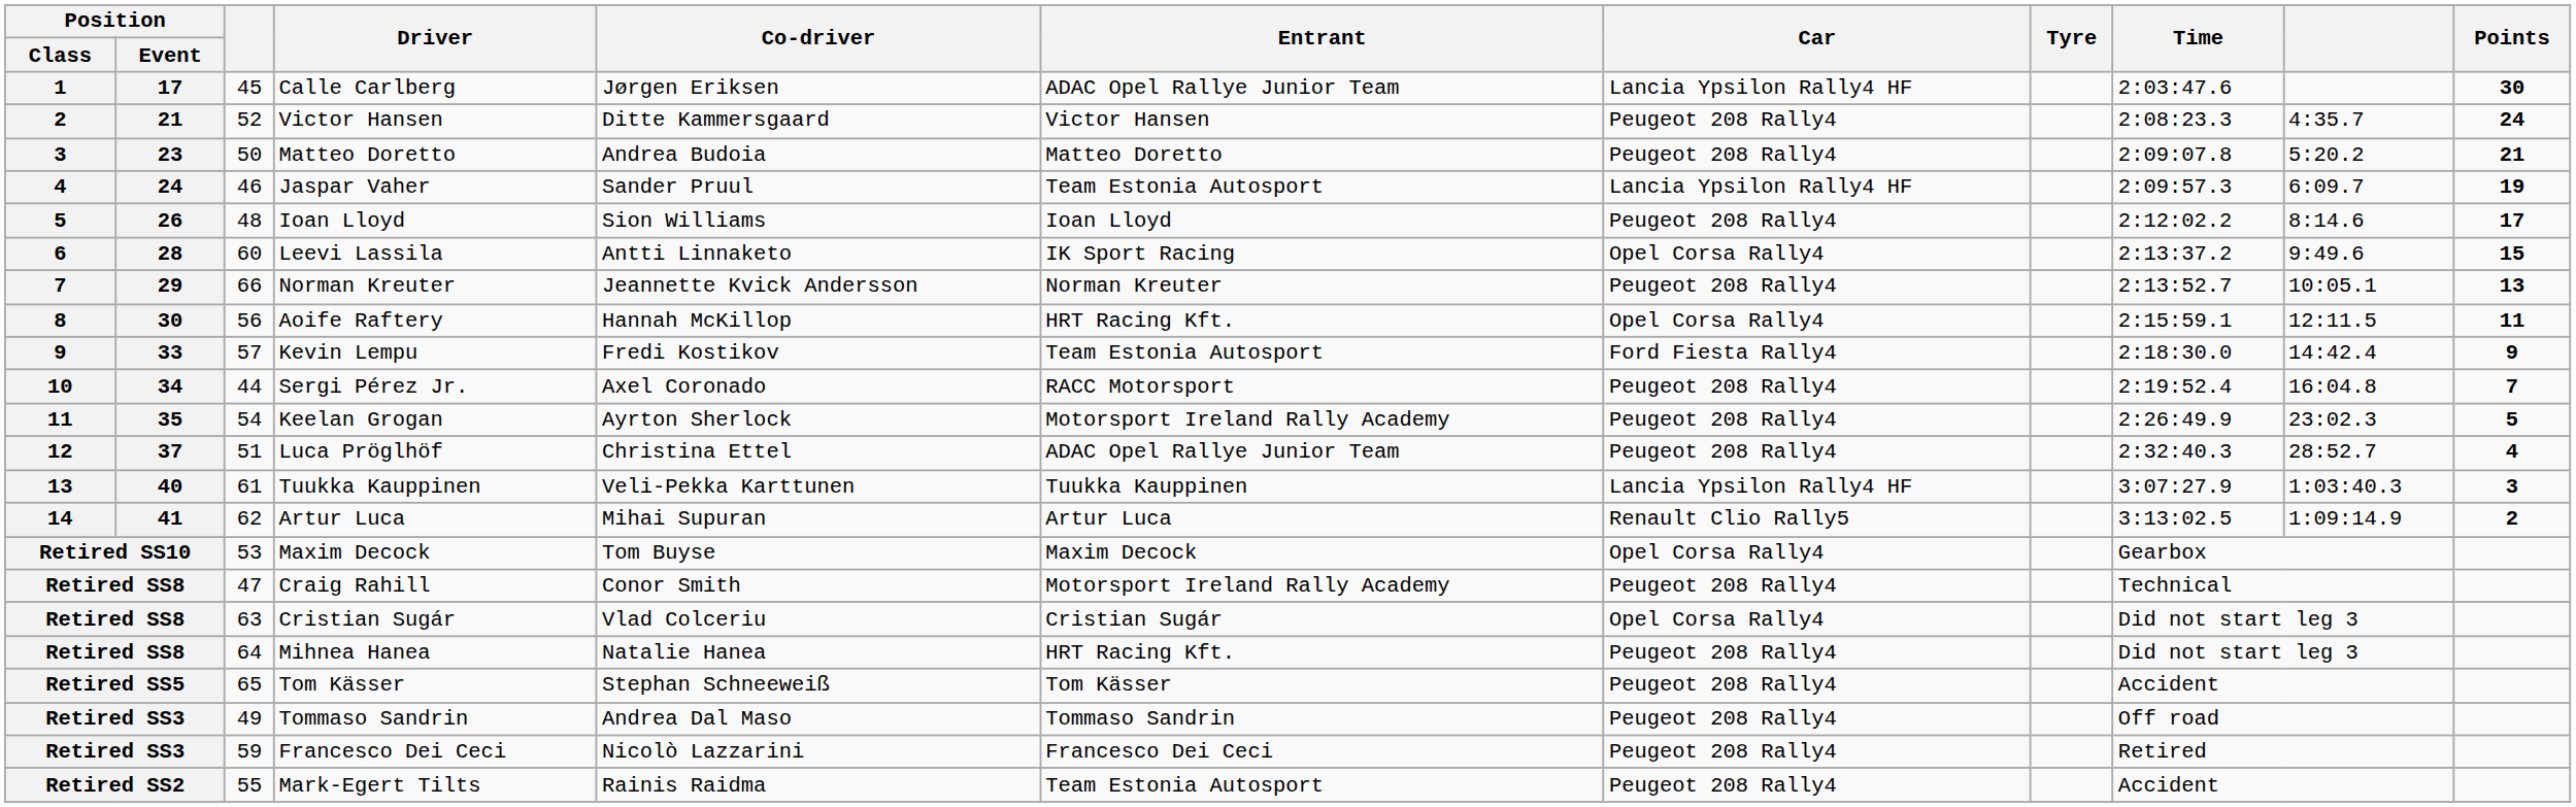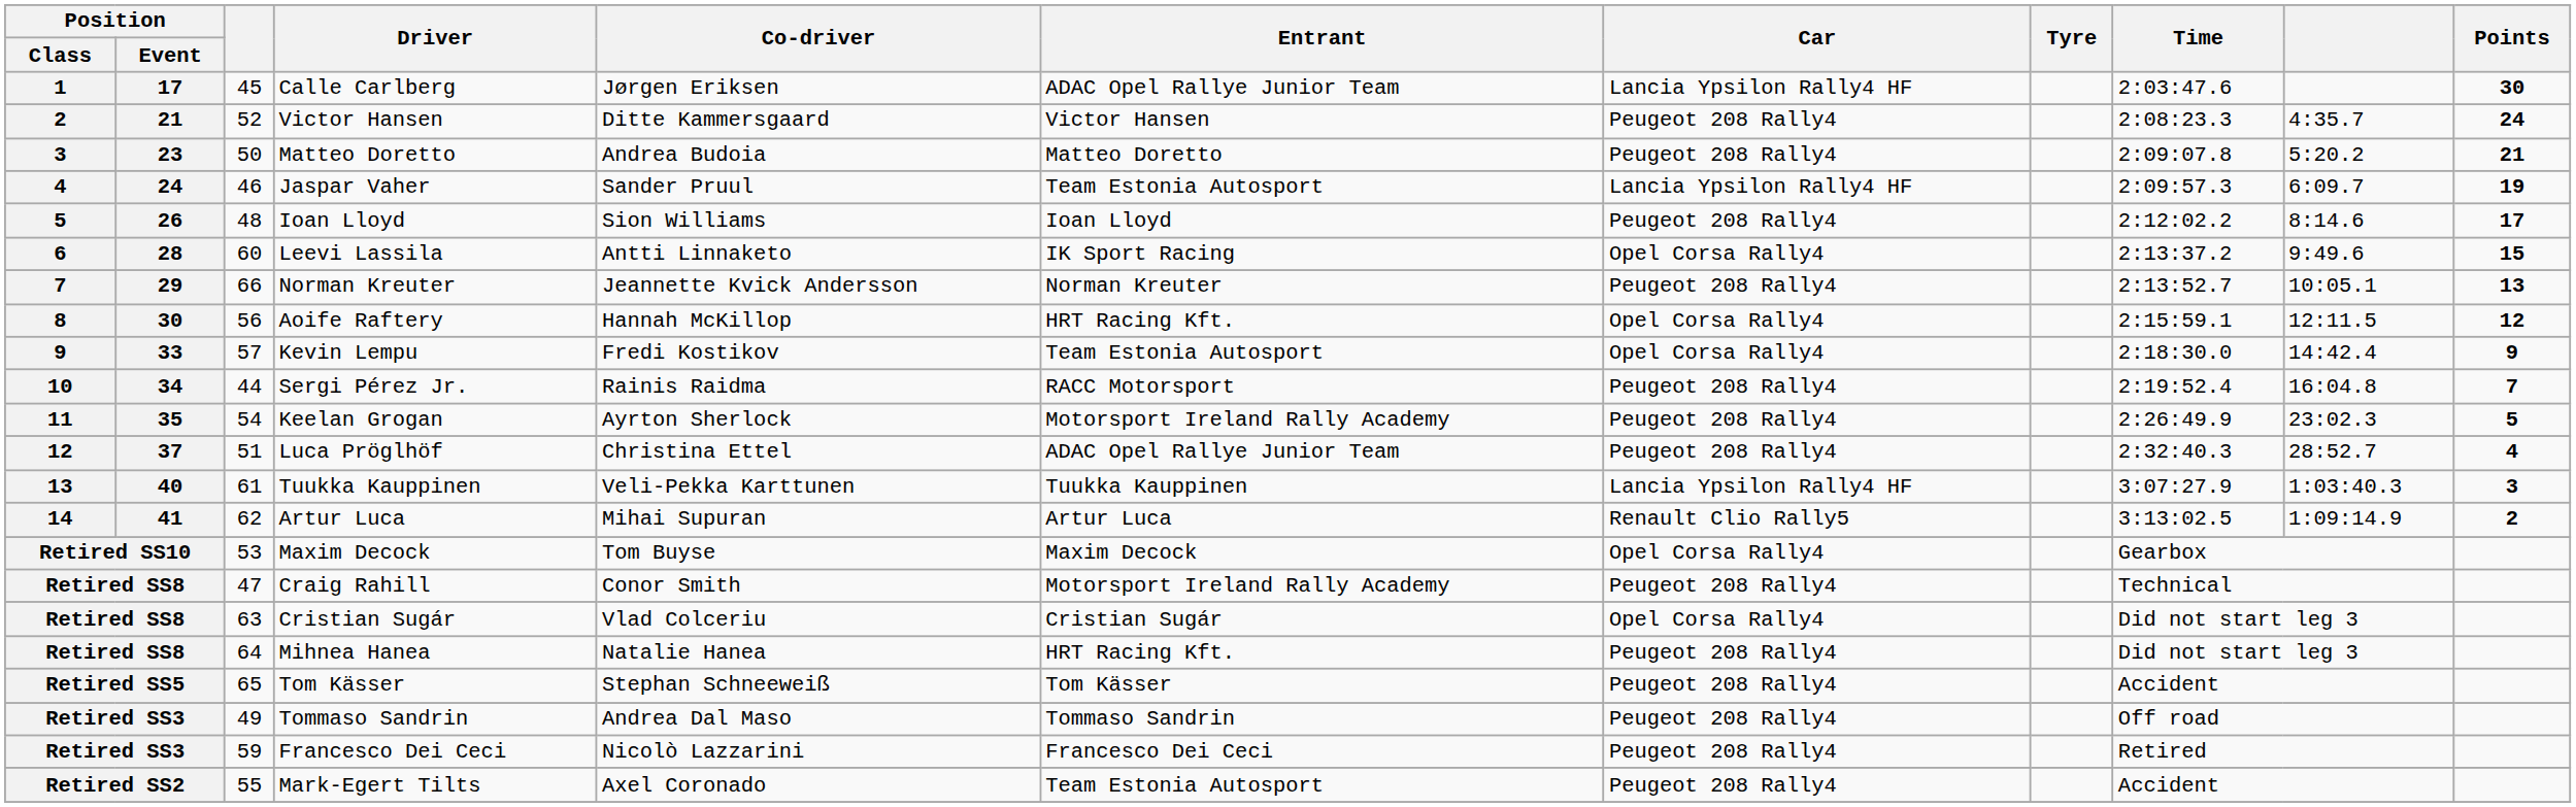Aoife Raftery | Points: 11 -> 12
Kevin Lempu | Car: Ford Fiesta Rally4 -> Opel Corsa Rally4
Sergi Pérez Jr. | Co-driver: Axel Coronado -> Rainis Raidma
Mark-Egert Tilts | Co-driver: Rainis Raidma -> Axel Coronado
